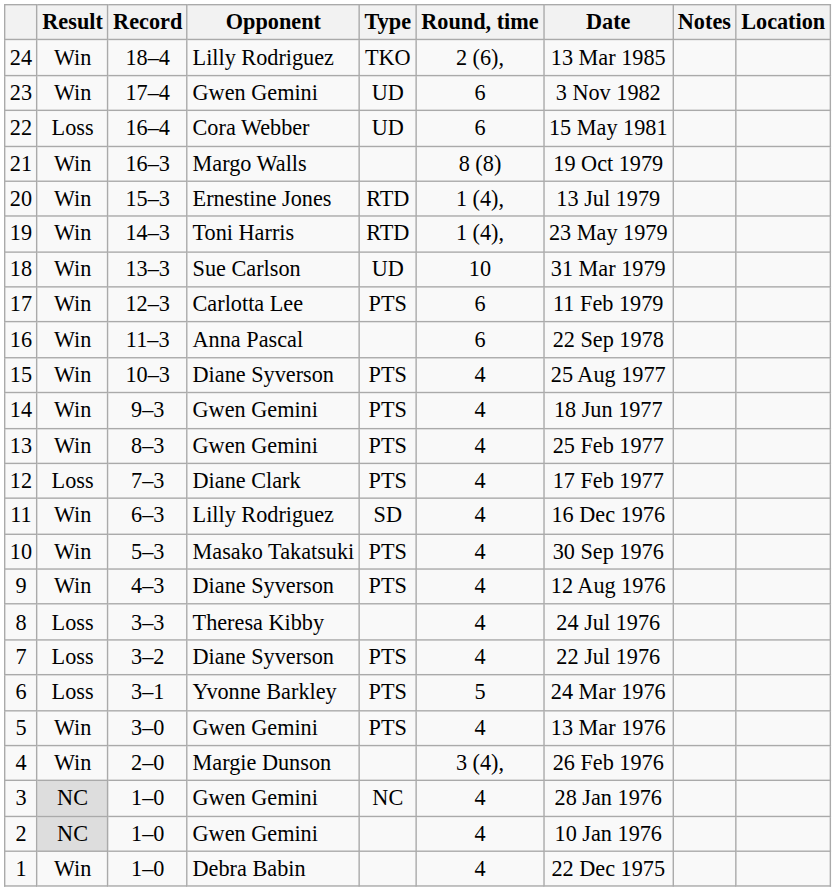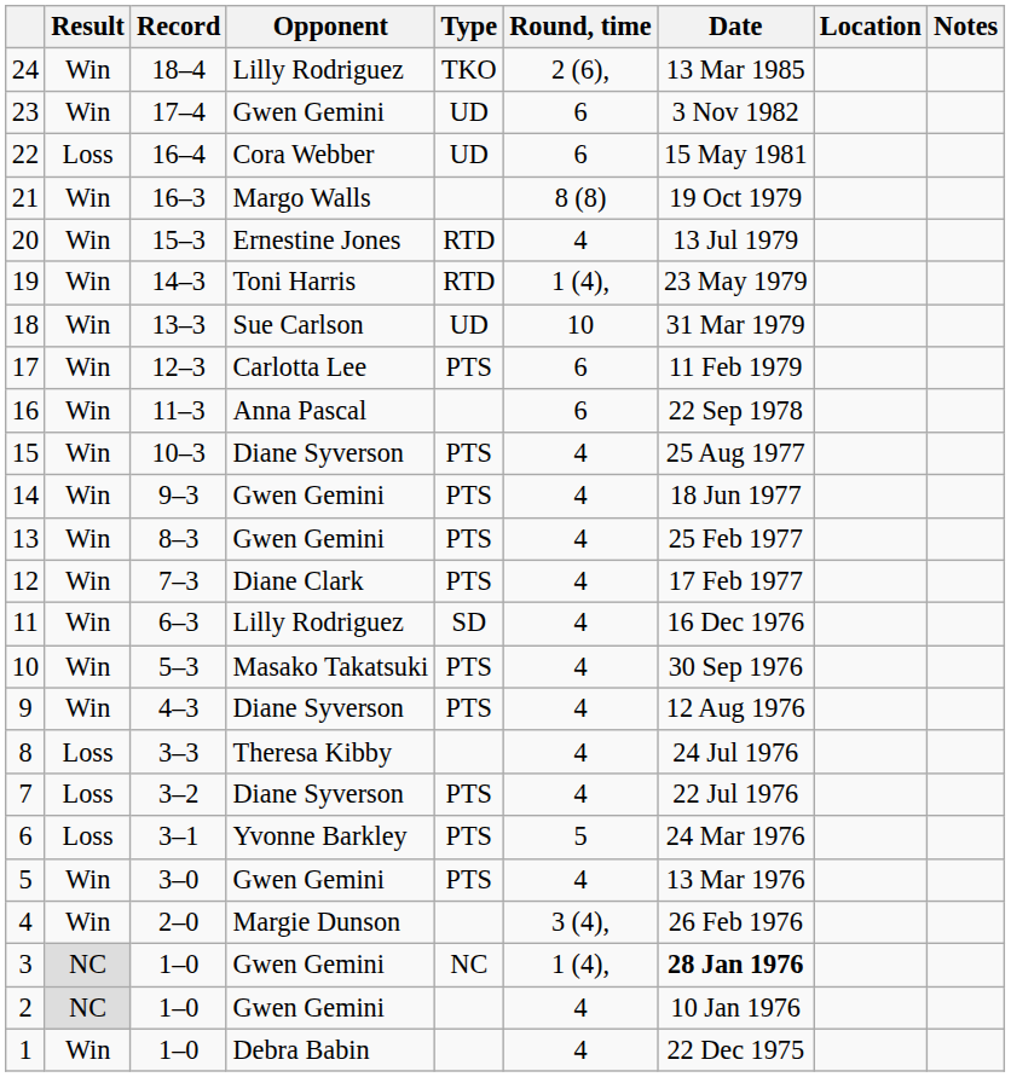columns swapped: Location <-> Notes
20 | Round, time: 1 (4), -> 4
12 | Result: Loss -> Win
3 | Round, time: 4 -> 1 (4),
3 | Date: normal -> bold
